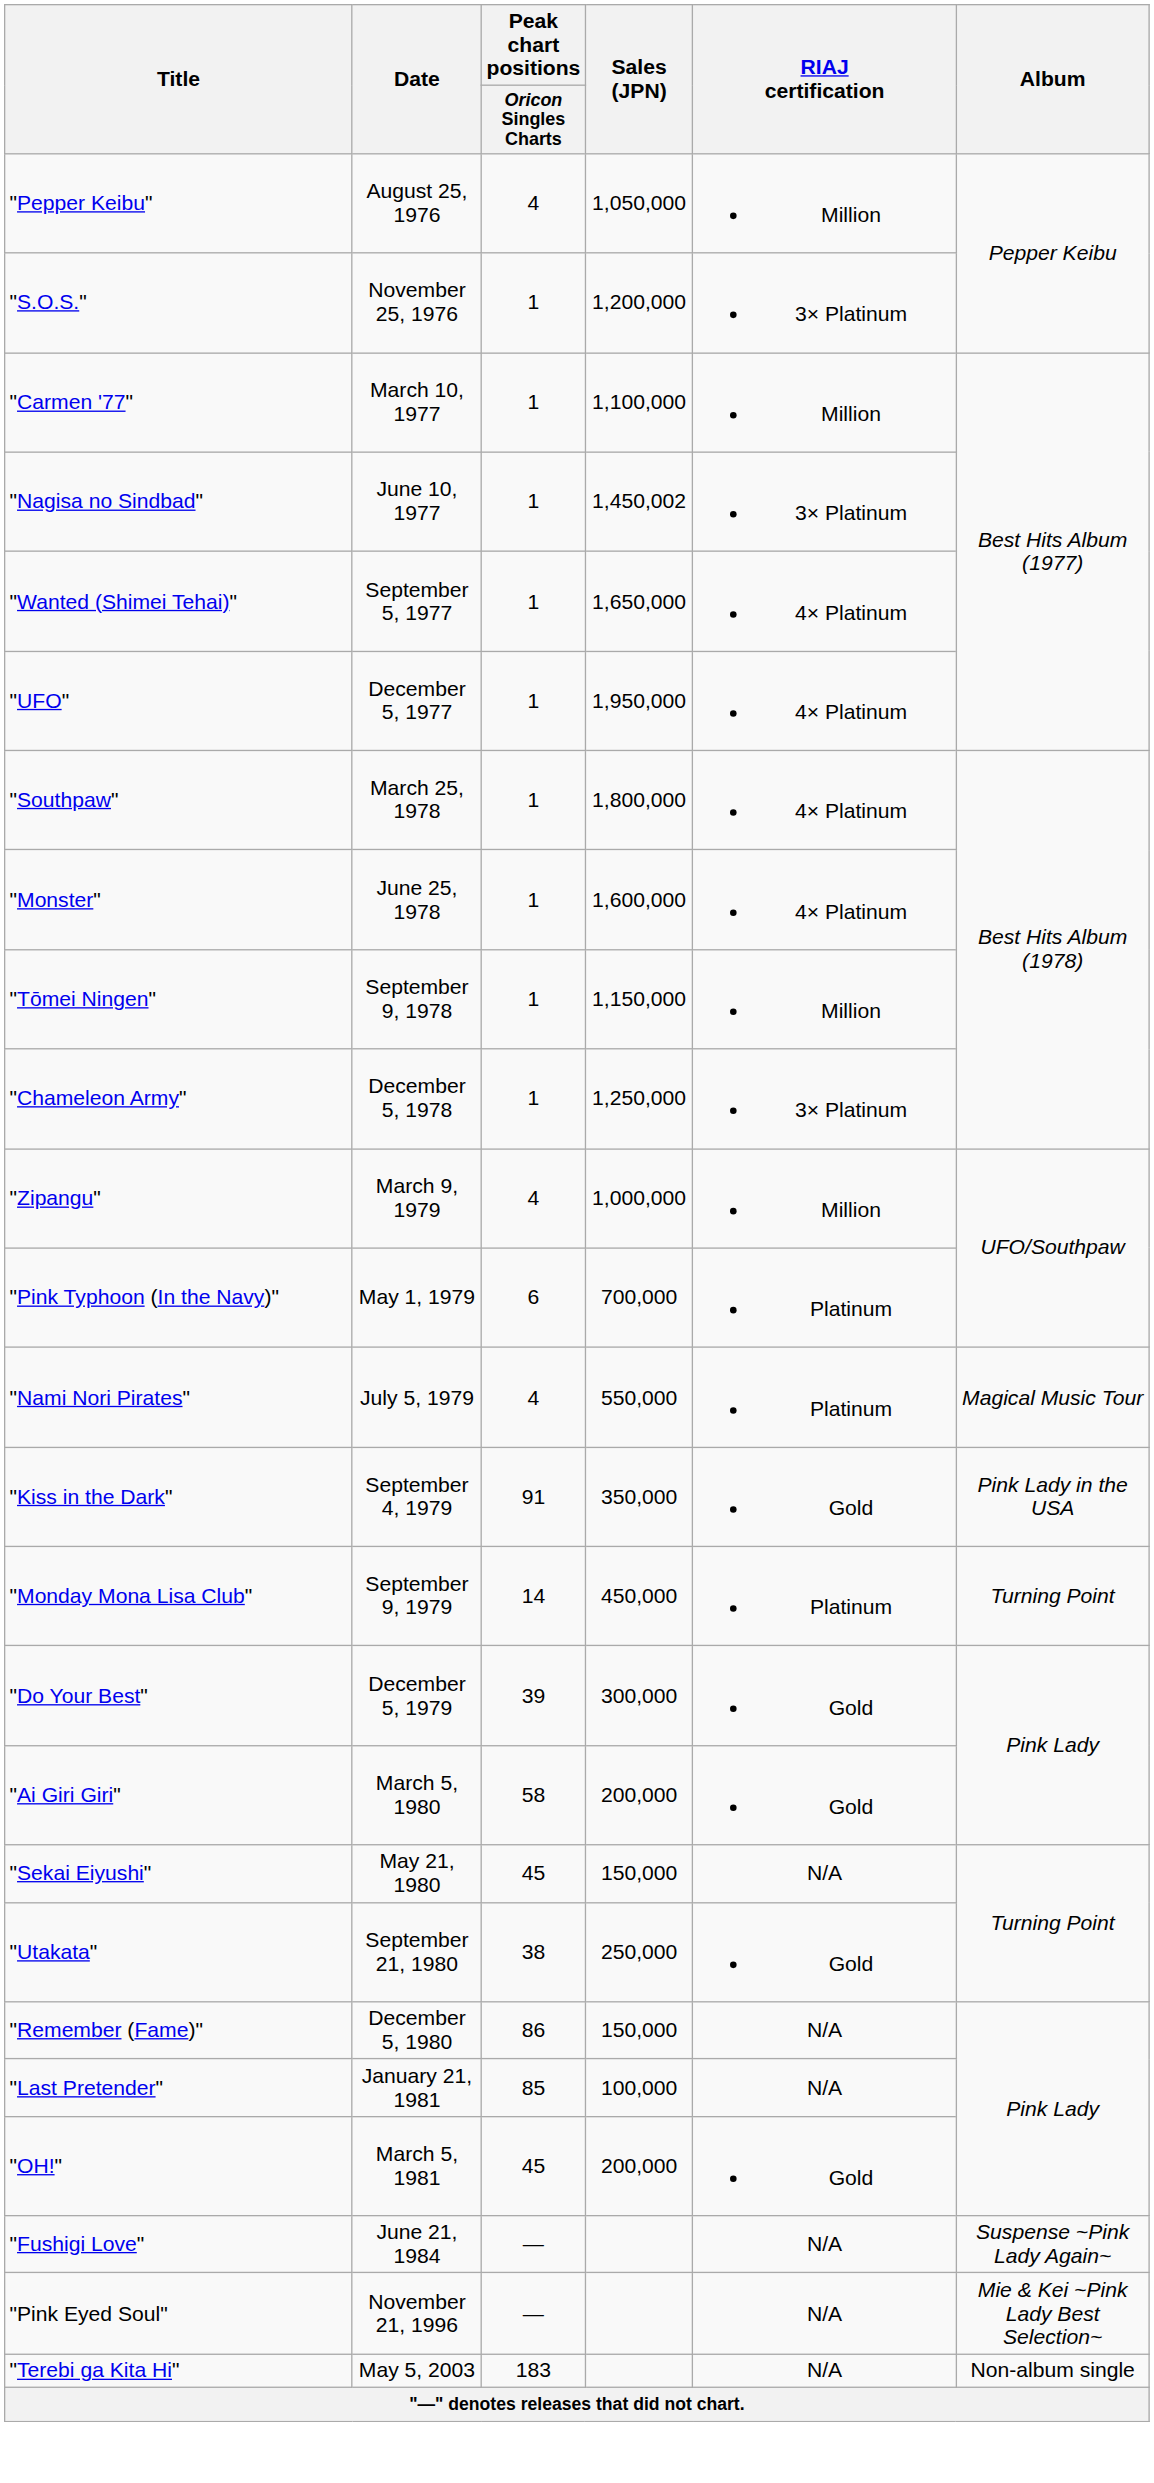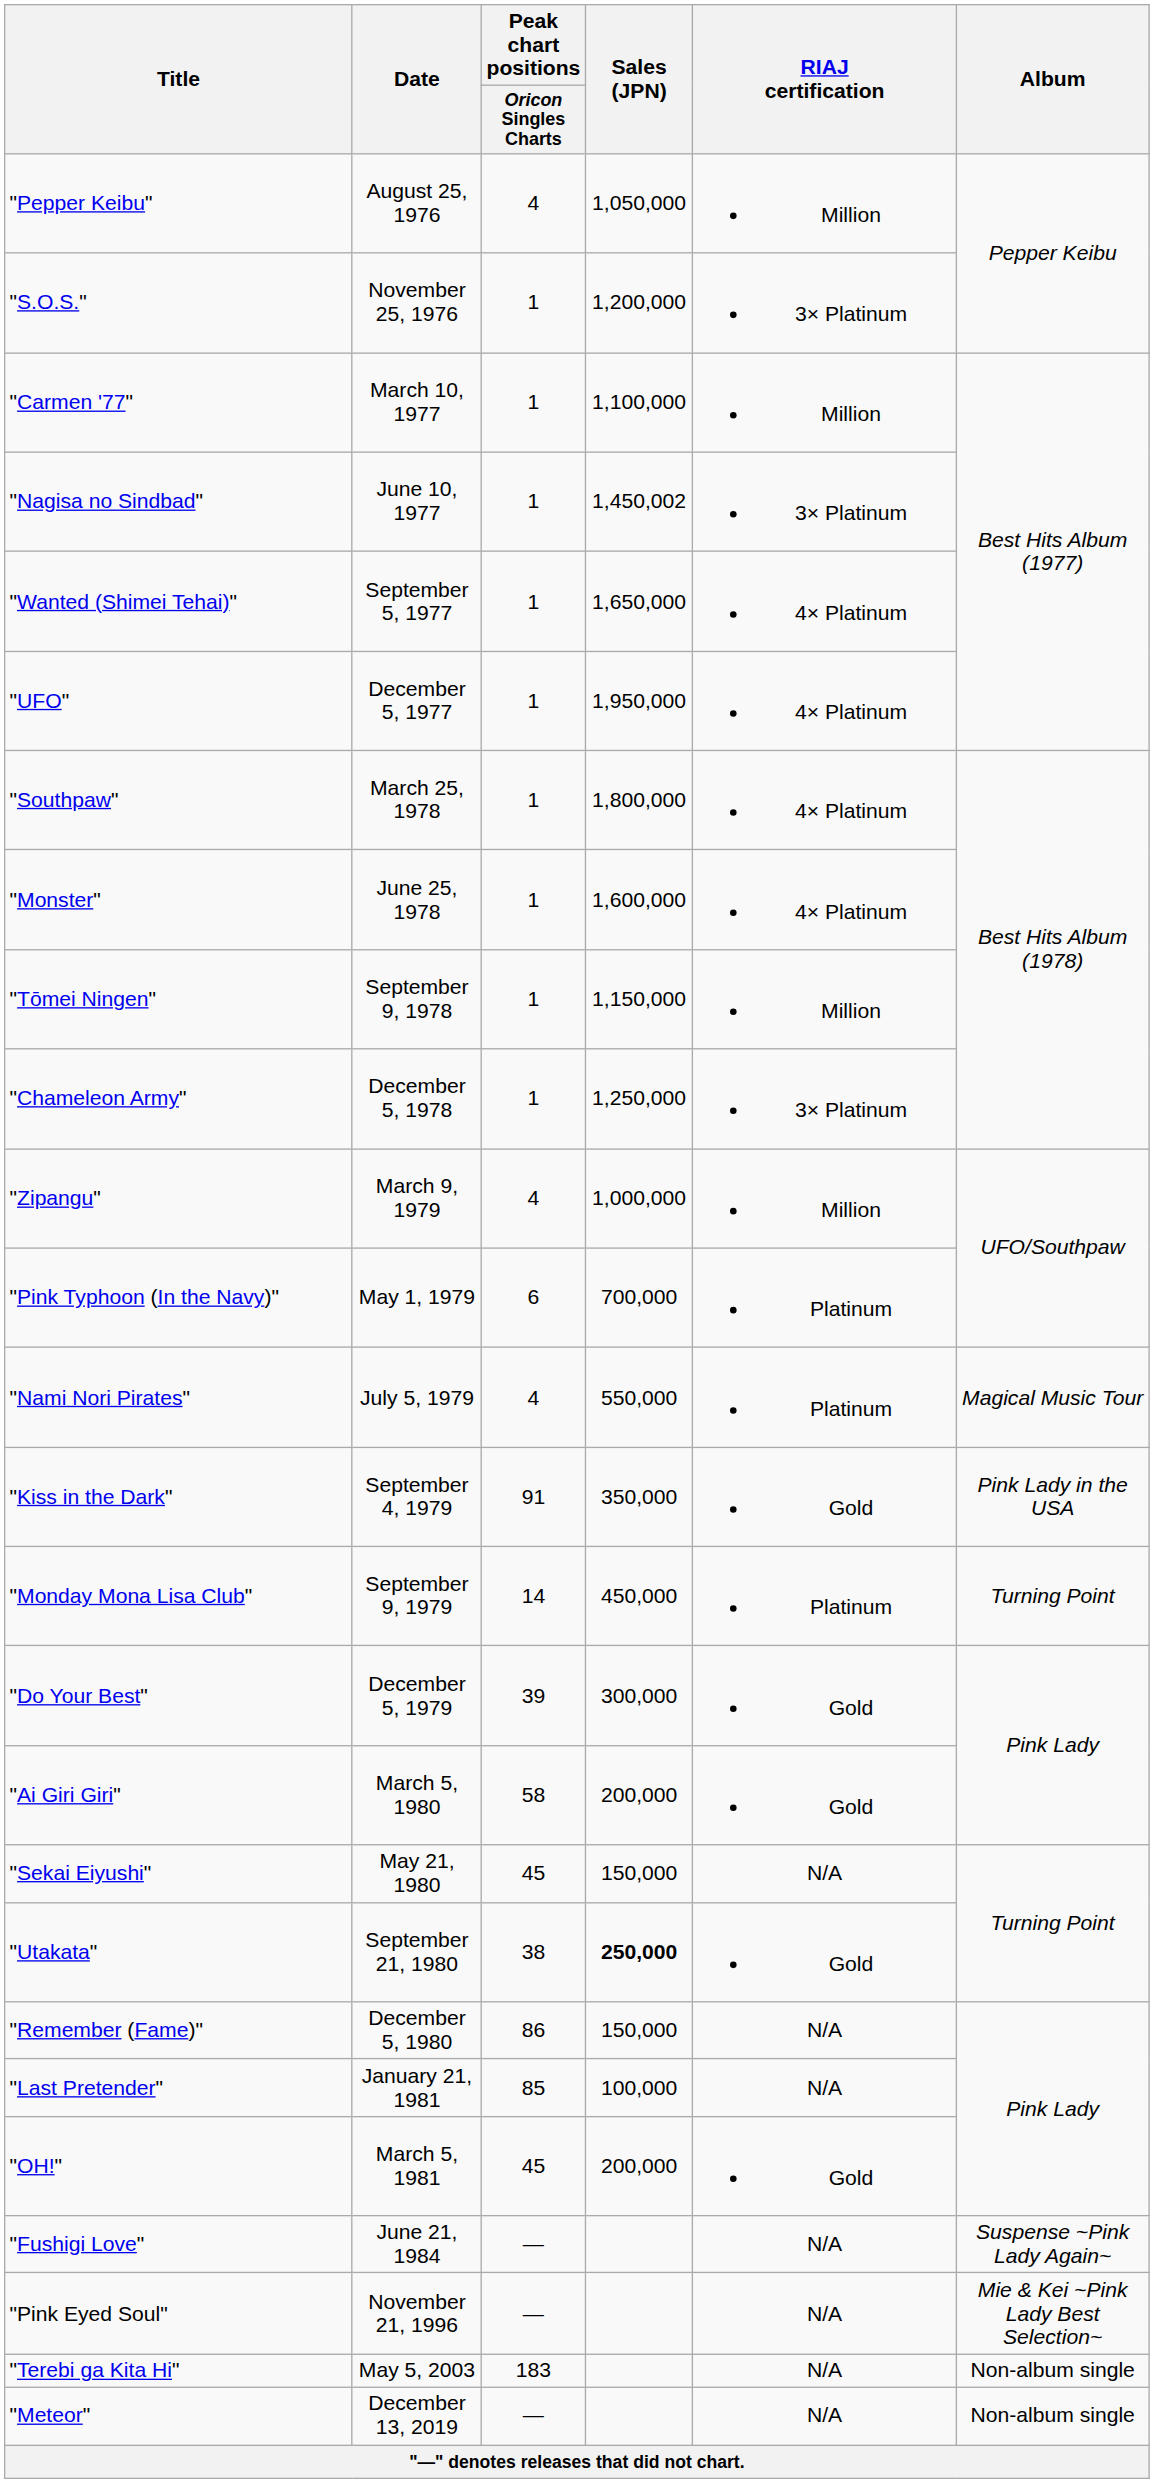"Utakata" | Sales (JPN): normal -> bold
+ row: "Meteor" | December 13, 2019 | — | N/A | Non-album single
